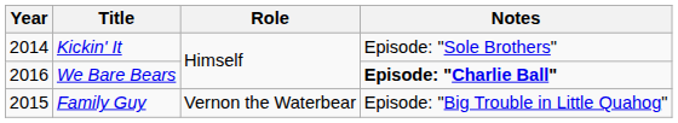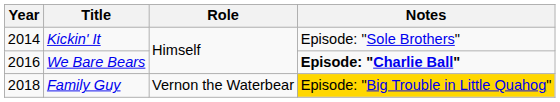Family Guy | Year: 2015 -> 2018
Family Guy | Notes: no background -> gold background
